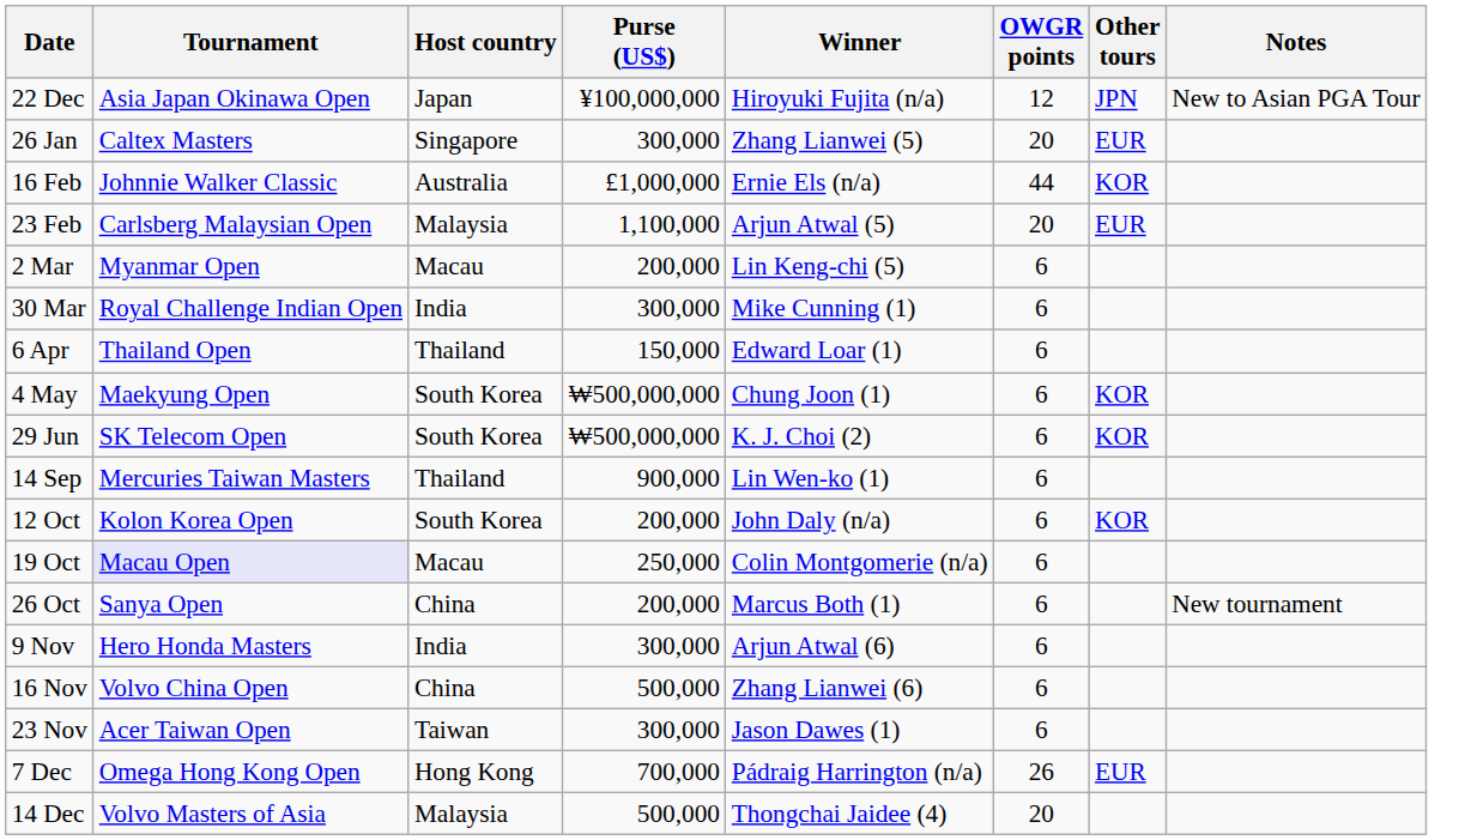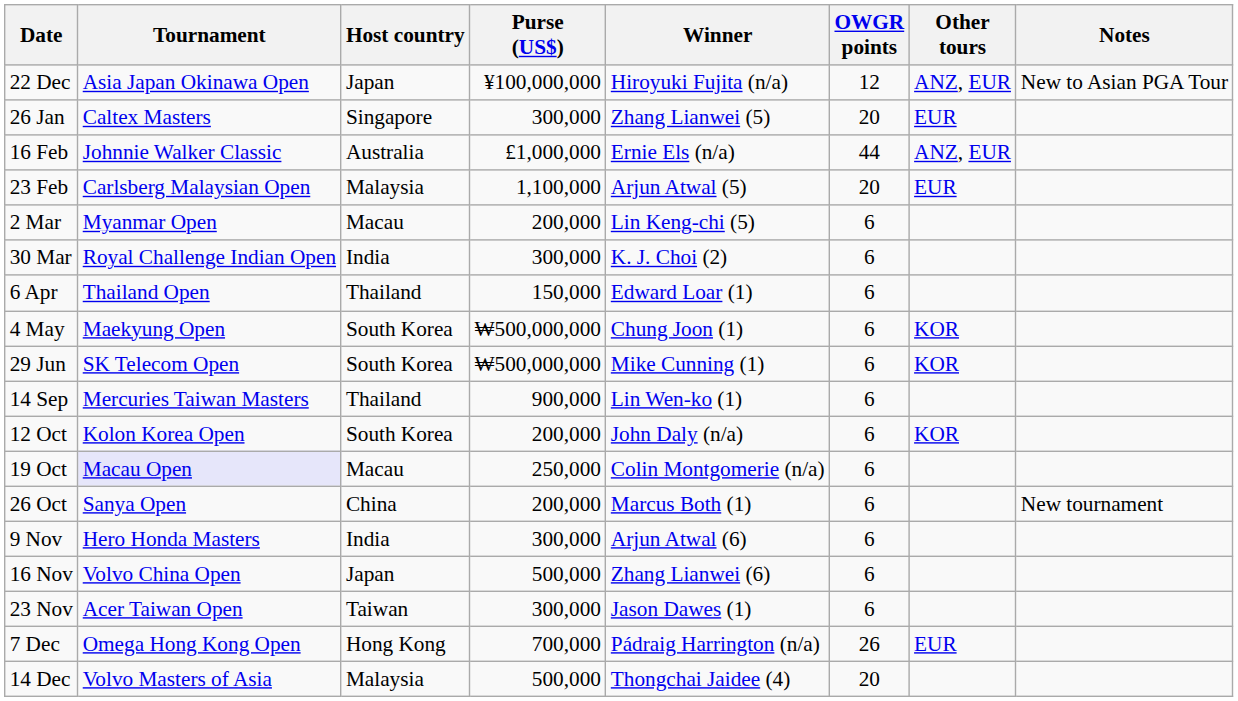22 Dec | Other tours: JPN -> ANZ, EUR
16 Feb | Other tours: KOR -> ANZ, EUR
30 Mar | Winner: Mike Cunning (1) -> K. J. Choi (2)
29 Jun | Winner: K. J. Choi (2) -> Mike Cunning (1)
16 Nov | Host country: China -> Japan
